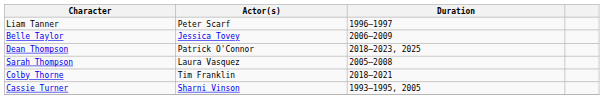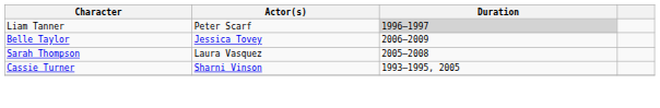Liam Tanner | Duration: no background -> lightgrey background
- row: Dean Thompson | Patrick O'Connor | 2018–2023, 2025
- row: Colby Thorne | Tim Franklin | 2018–2021
